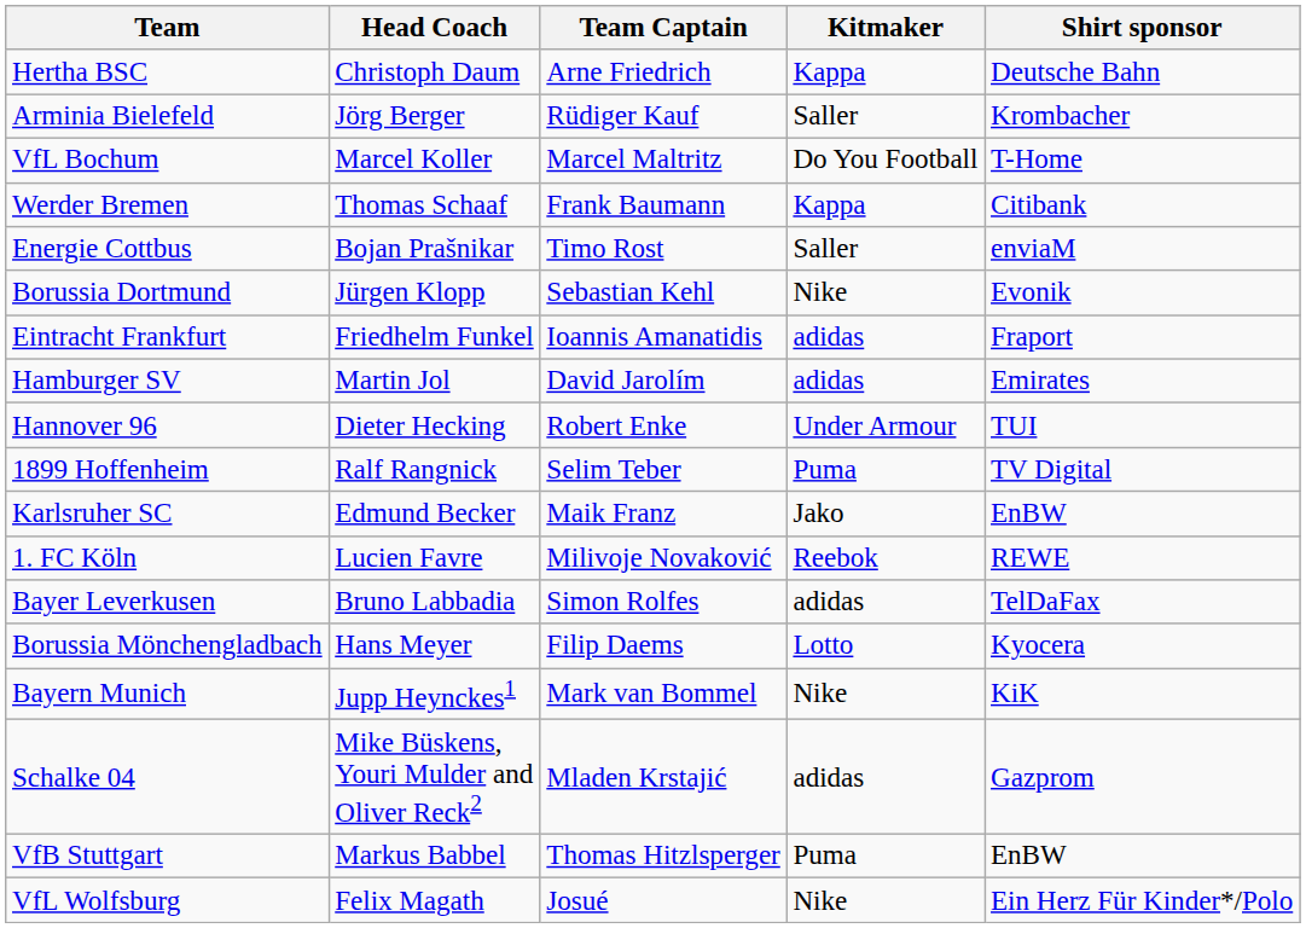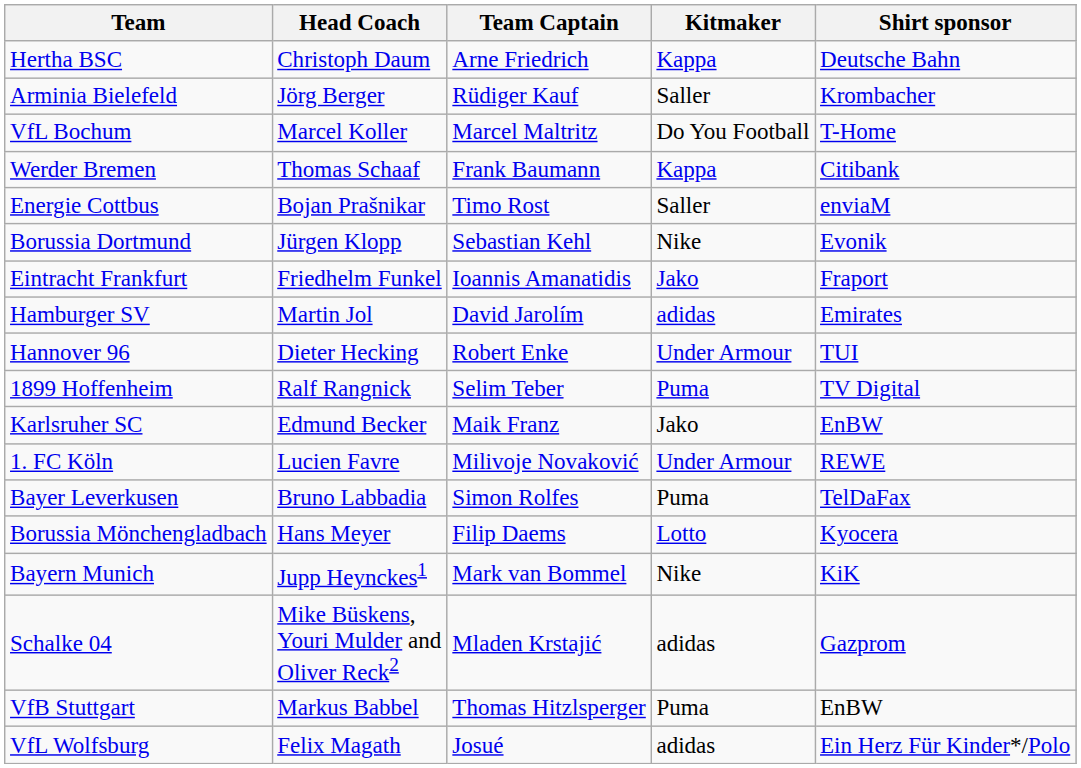Eintracht Frankfurt | Kitmaker: adidas -> Jako
1. FC Köln | Kitmaker: Reebok -> Under Armour
Bayer Leverkusen | Kitmaker: adidas -> Puma
VfL Wolfsburg | Kitmaker: Nike -> adidas
